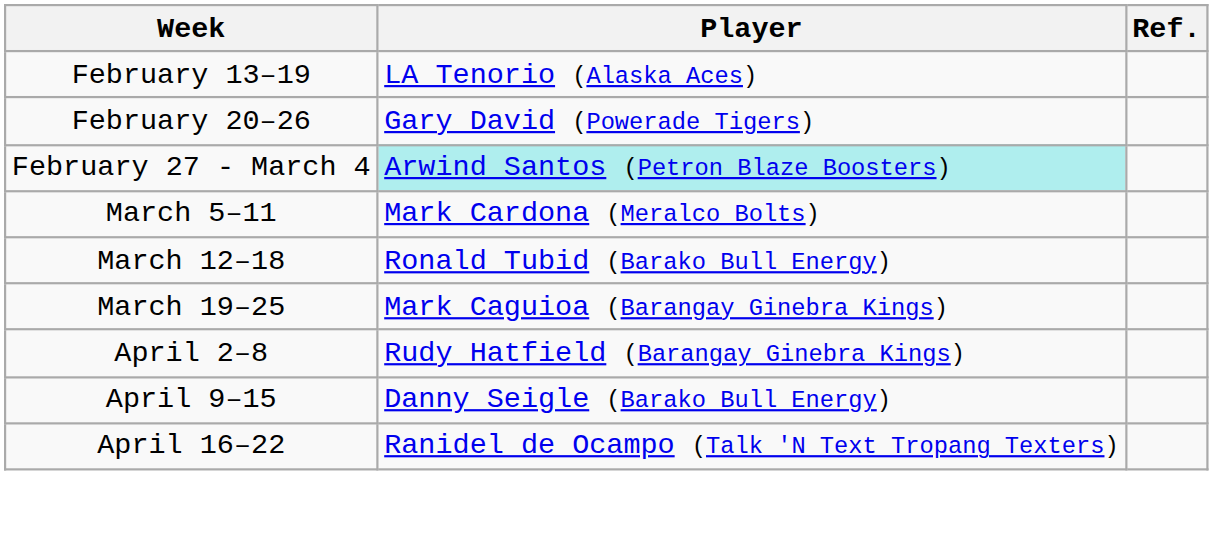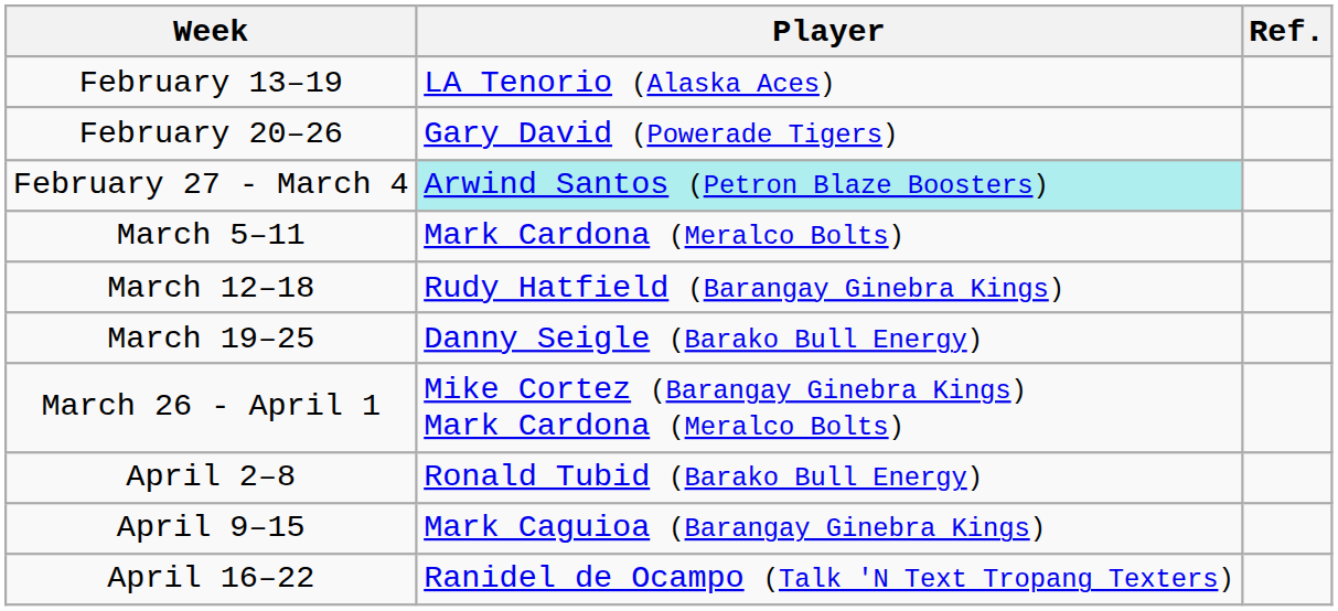March 12–18 | Player: Ronald Tubid (Barako Bull Energy) -> Rudy Hatfield (Barangay Ginebra Kings)
March 19–25 | Player: Mark Caguioa (Barangay Ginebra Kings) -> Danny Seigle (Barako Bull Energy)
+ row: March 26 - April 1 | Mike Cortez (Barangay Ginebra Kings) Mark Cardona (Meralco Bolts)
April 2–8 | Player: Rudy Hatfield (Barangay Ginebra Kings) -> Ronald Tubid (Barako Bull Energy)
April 9–15 | Player: Danny Seigle (Barako Bull Energy) -> Mark Caguioa (Barangay Ginebra Kings)
